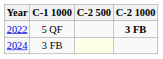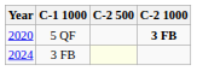5 QF | Year: 2022 -> 2020
